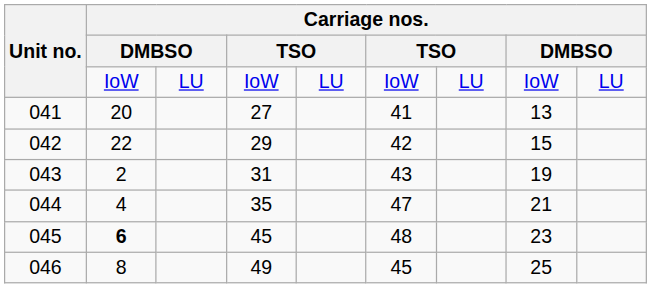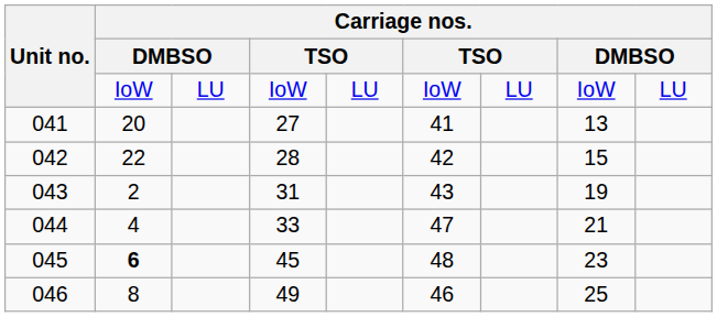042 | column 4: 29 -> 28
044 | column 4: 35 -> 33
046 | column 6: 45 -> 46
